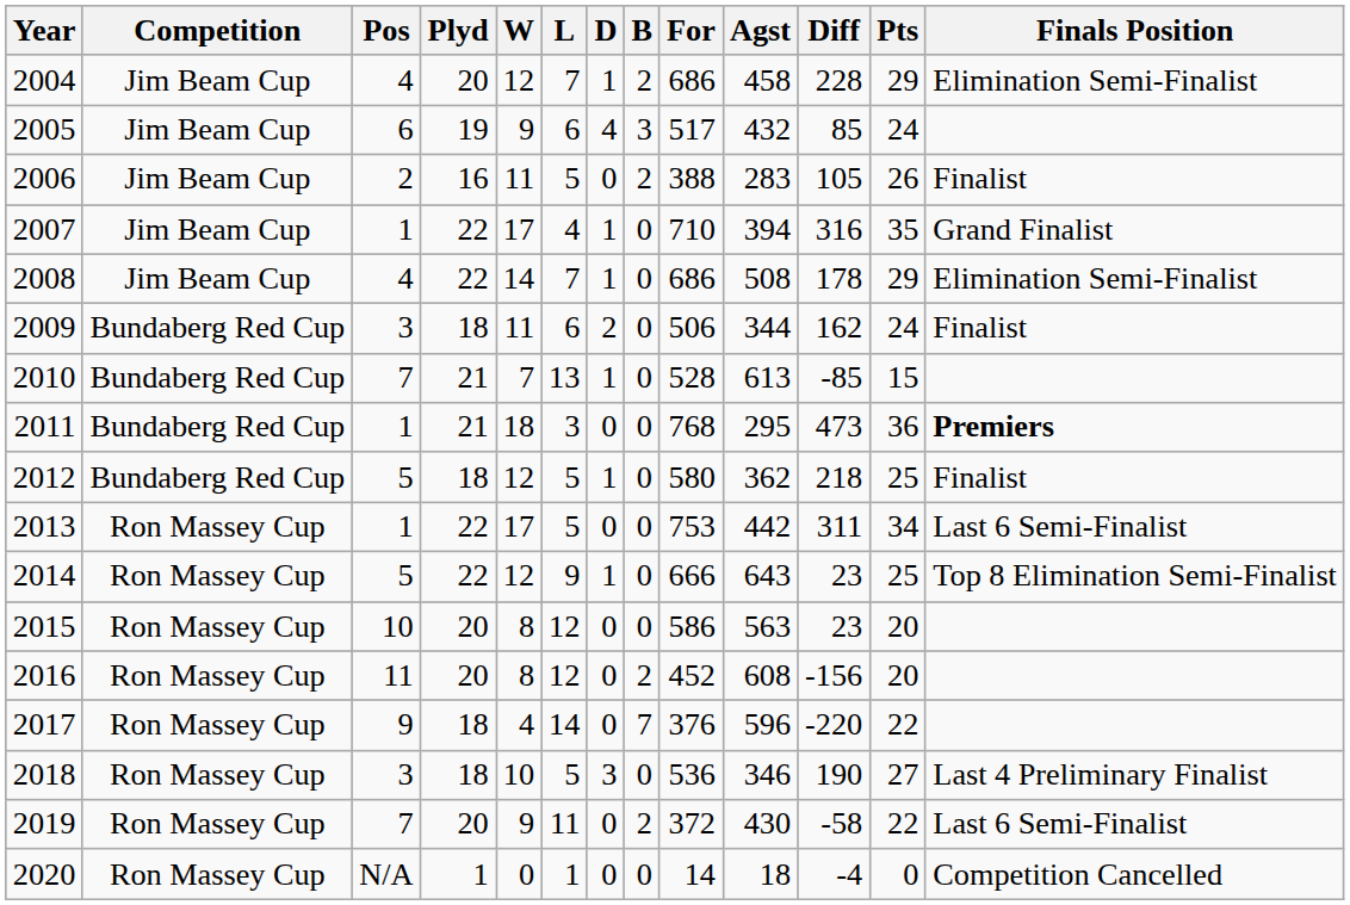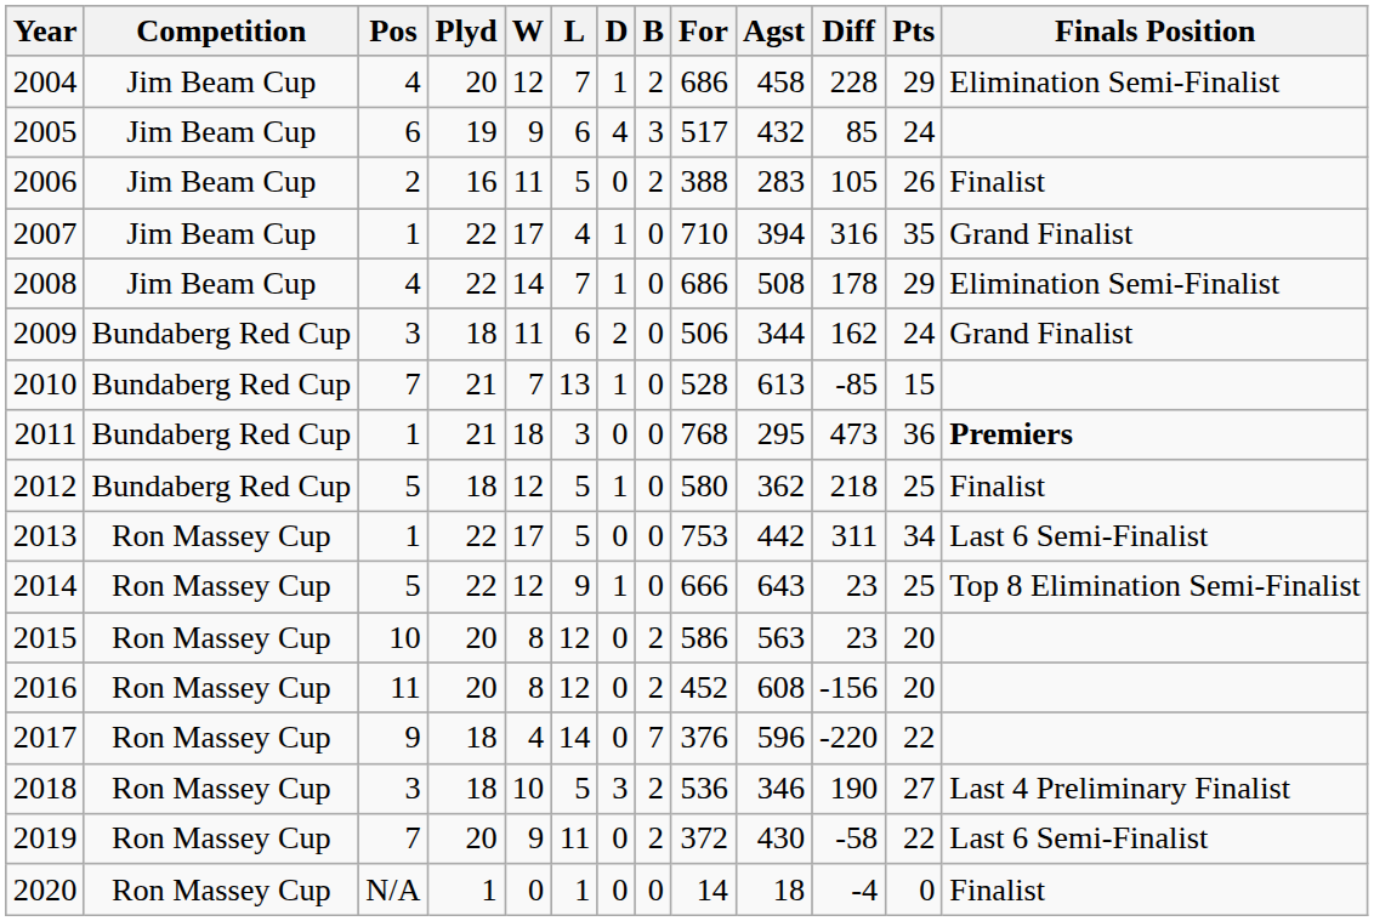2009 | Finals Position: Finalist -> Grand Finalist
2015 | B: 0 -> 2
2018 | B: 0 -> 2
2020 | Finals Position: Competition Cancelled -> Finalist
